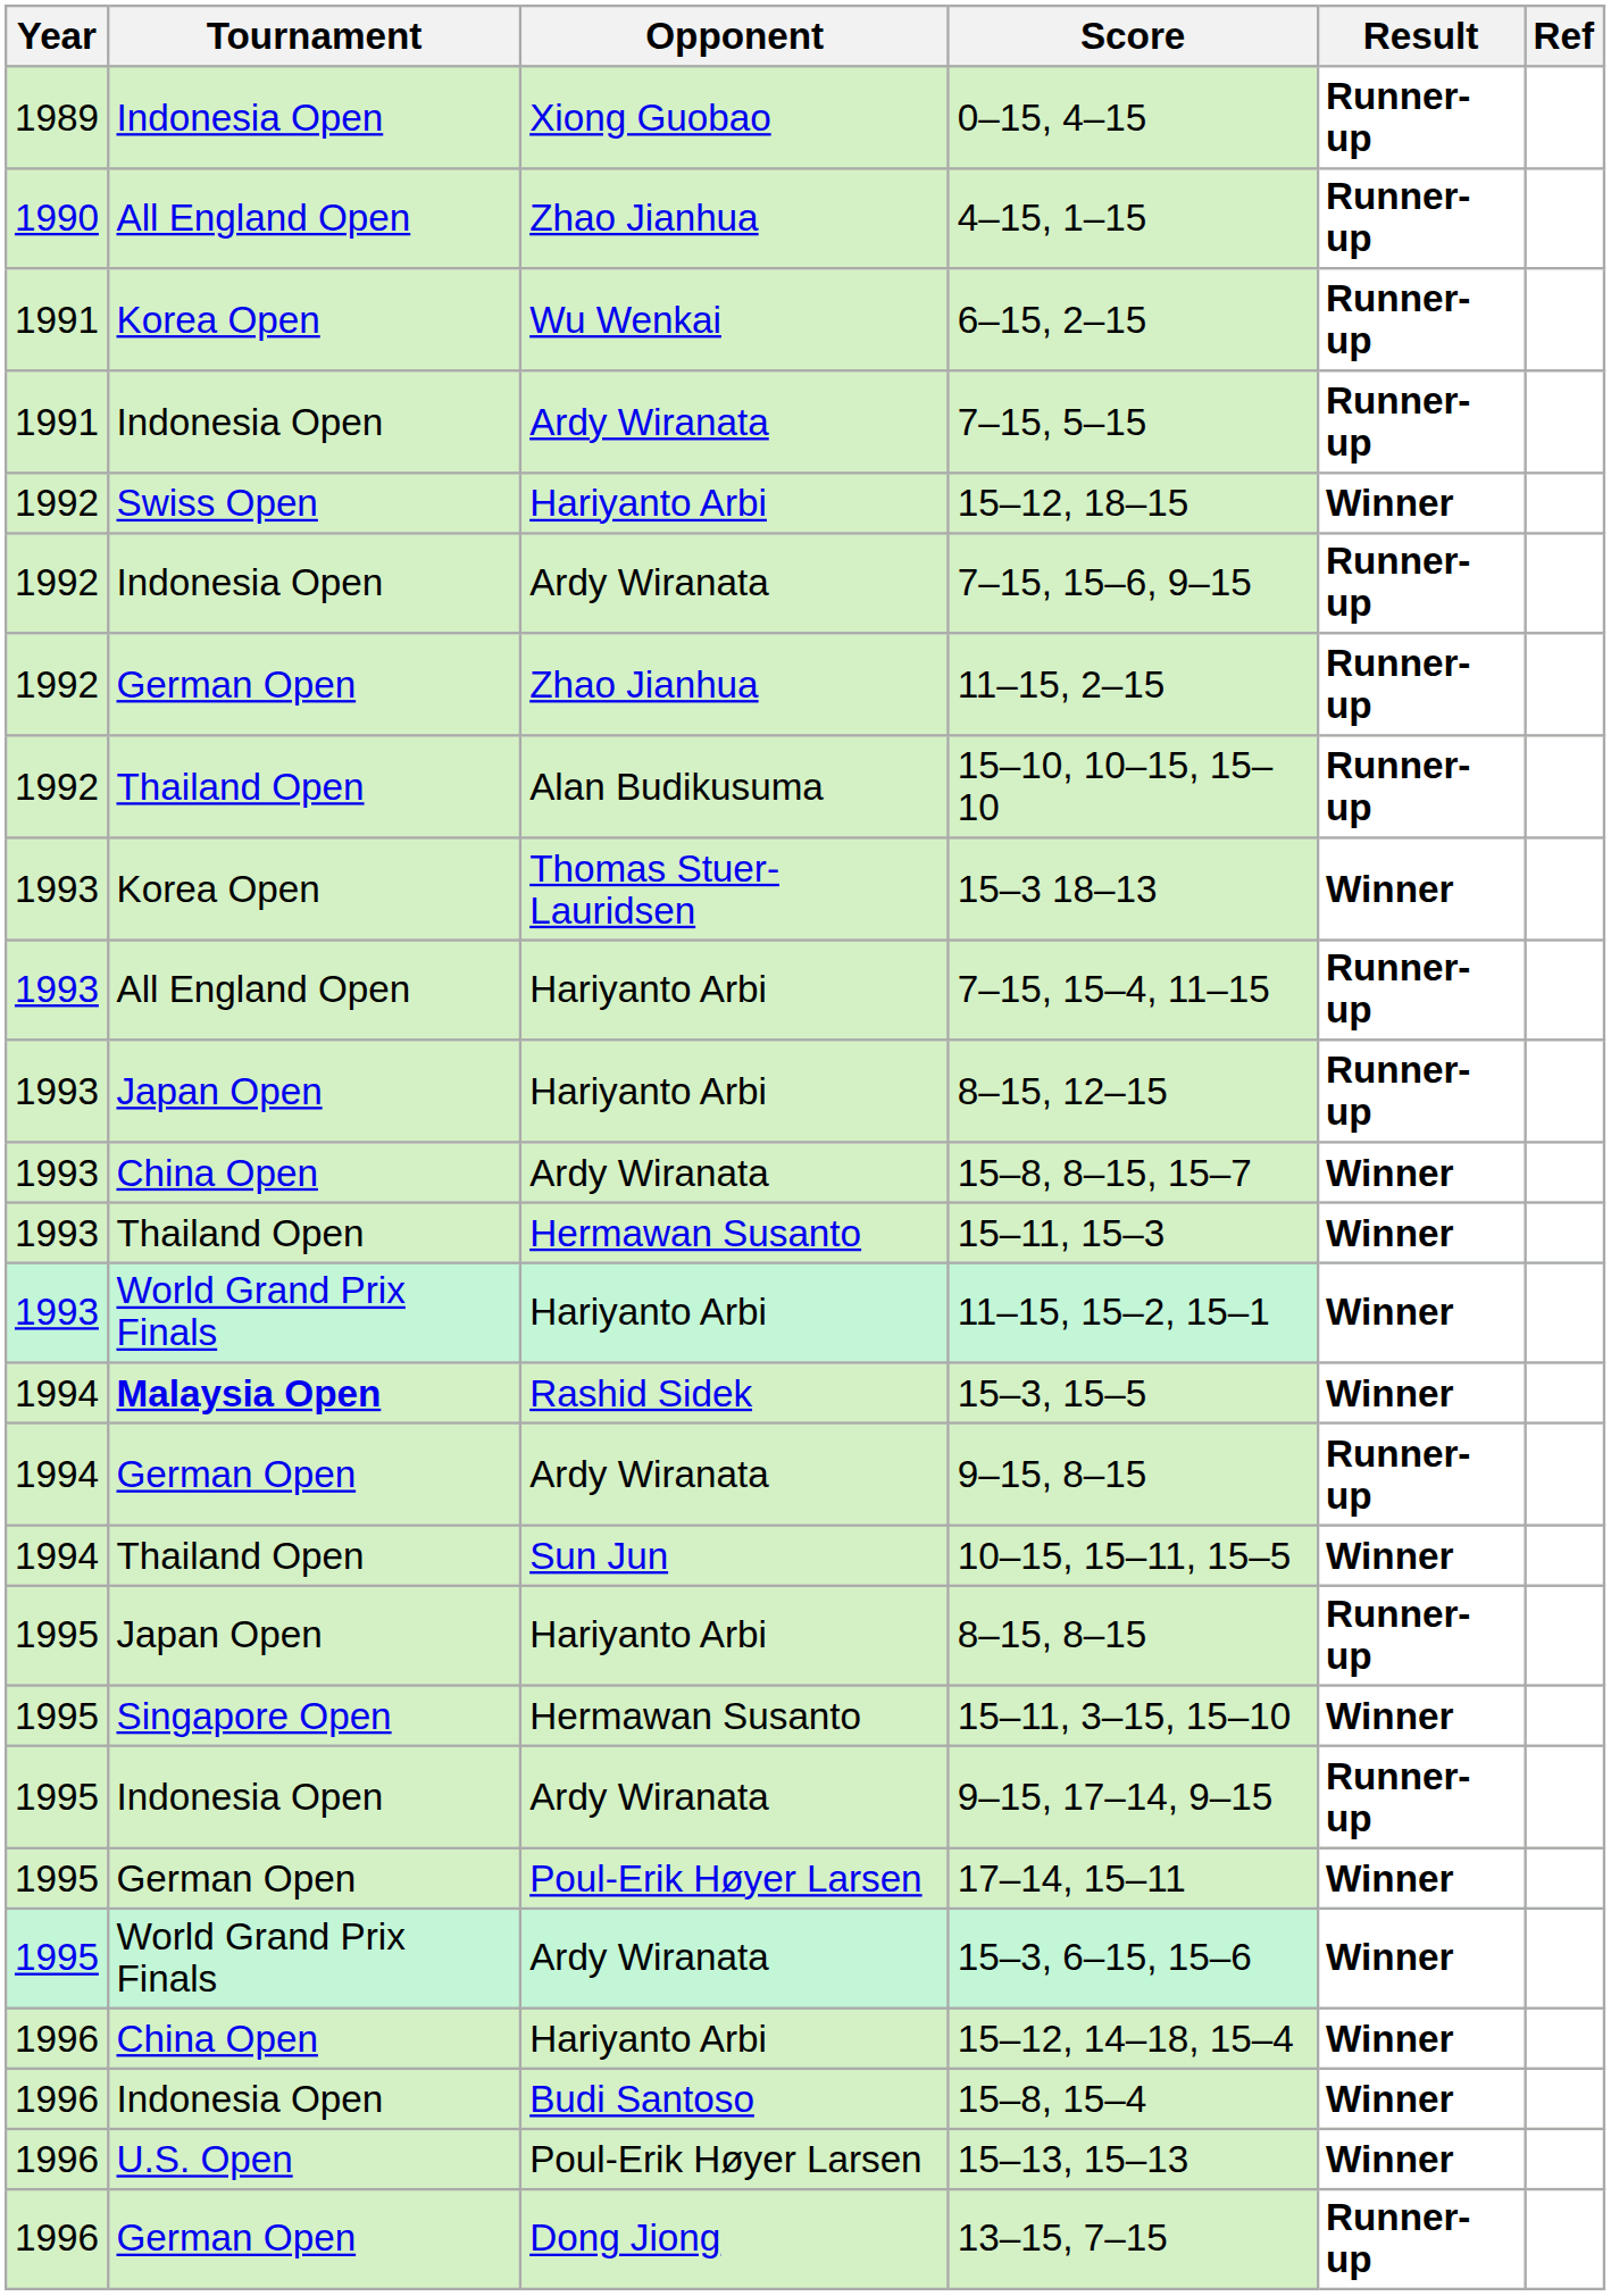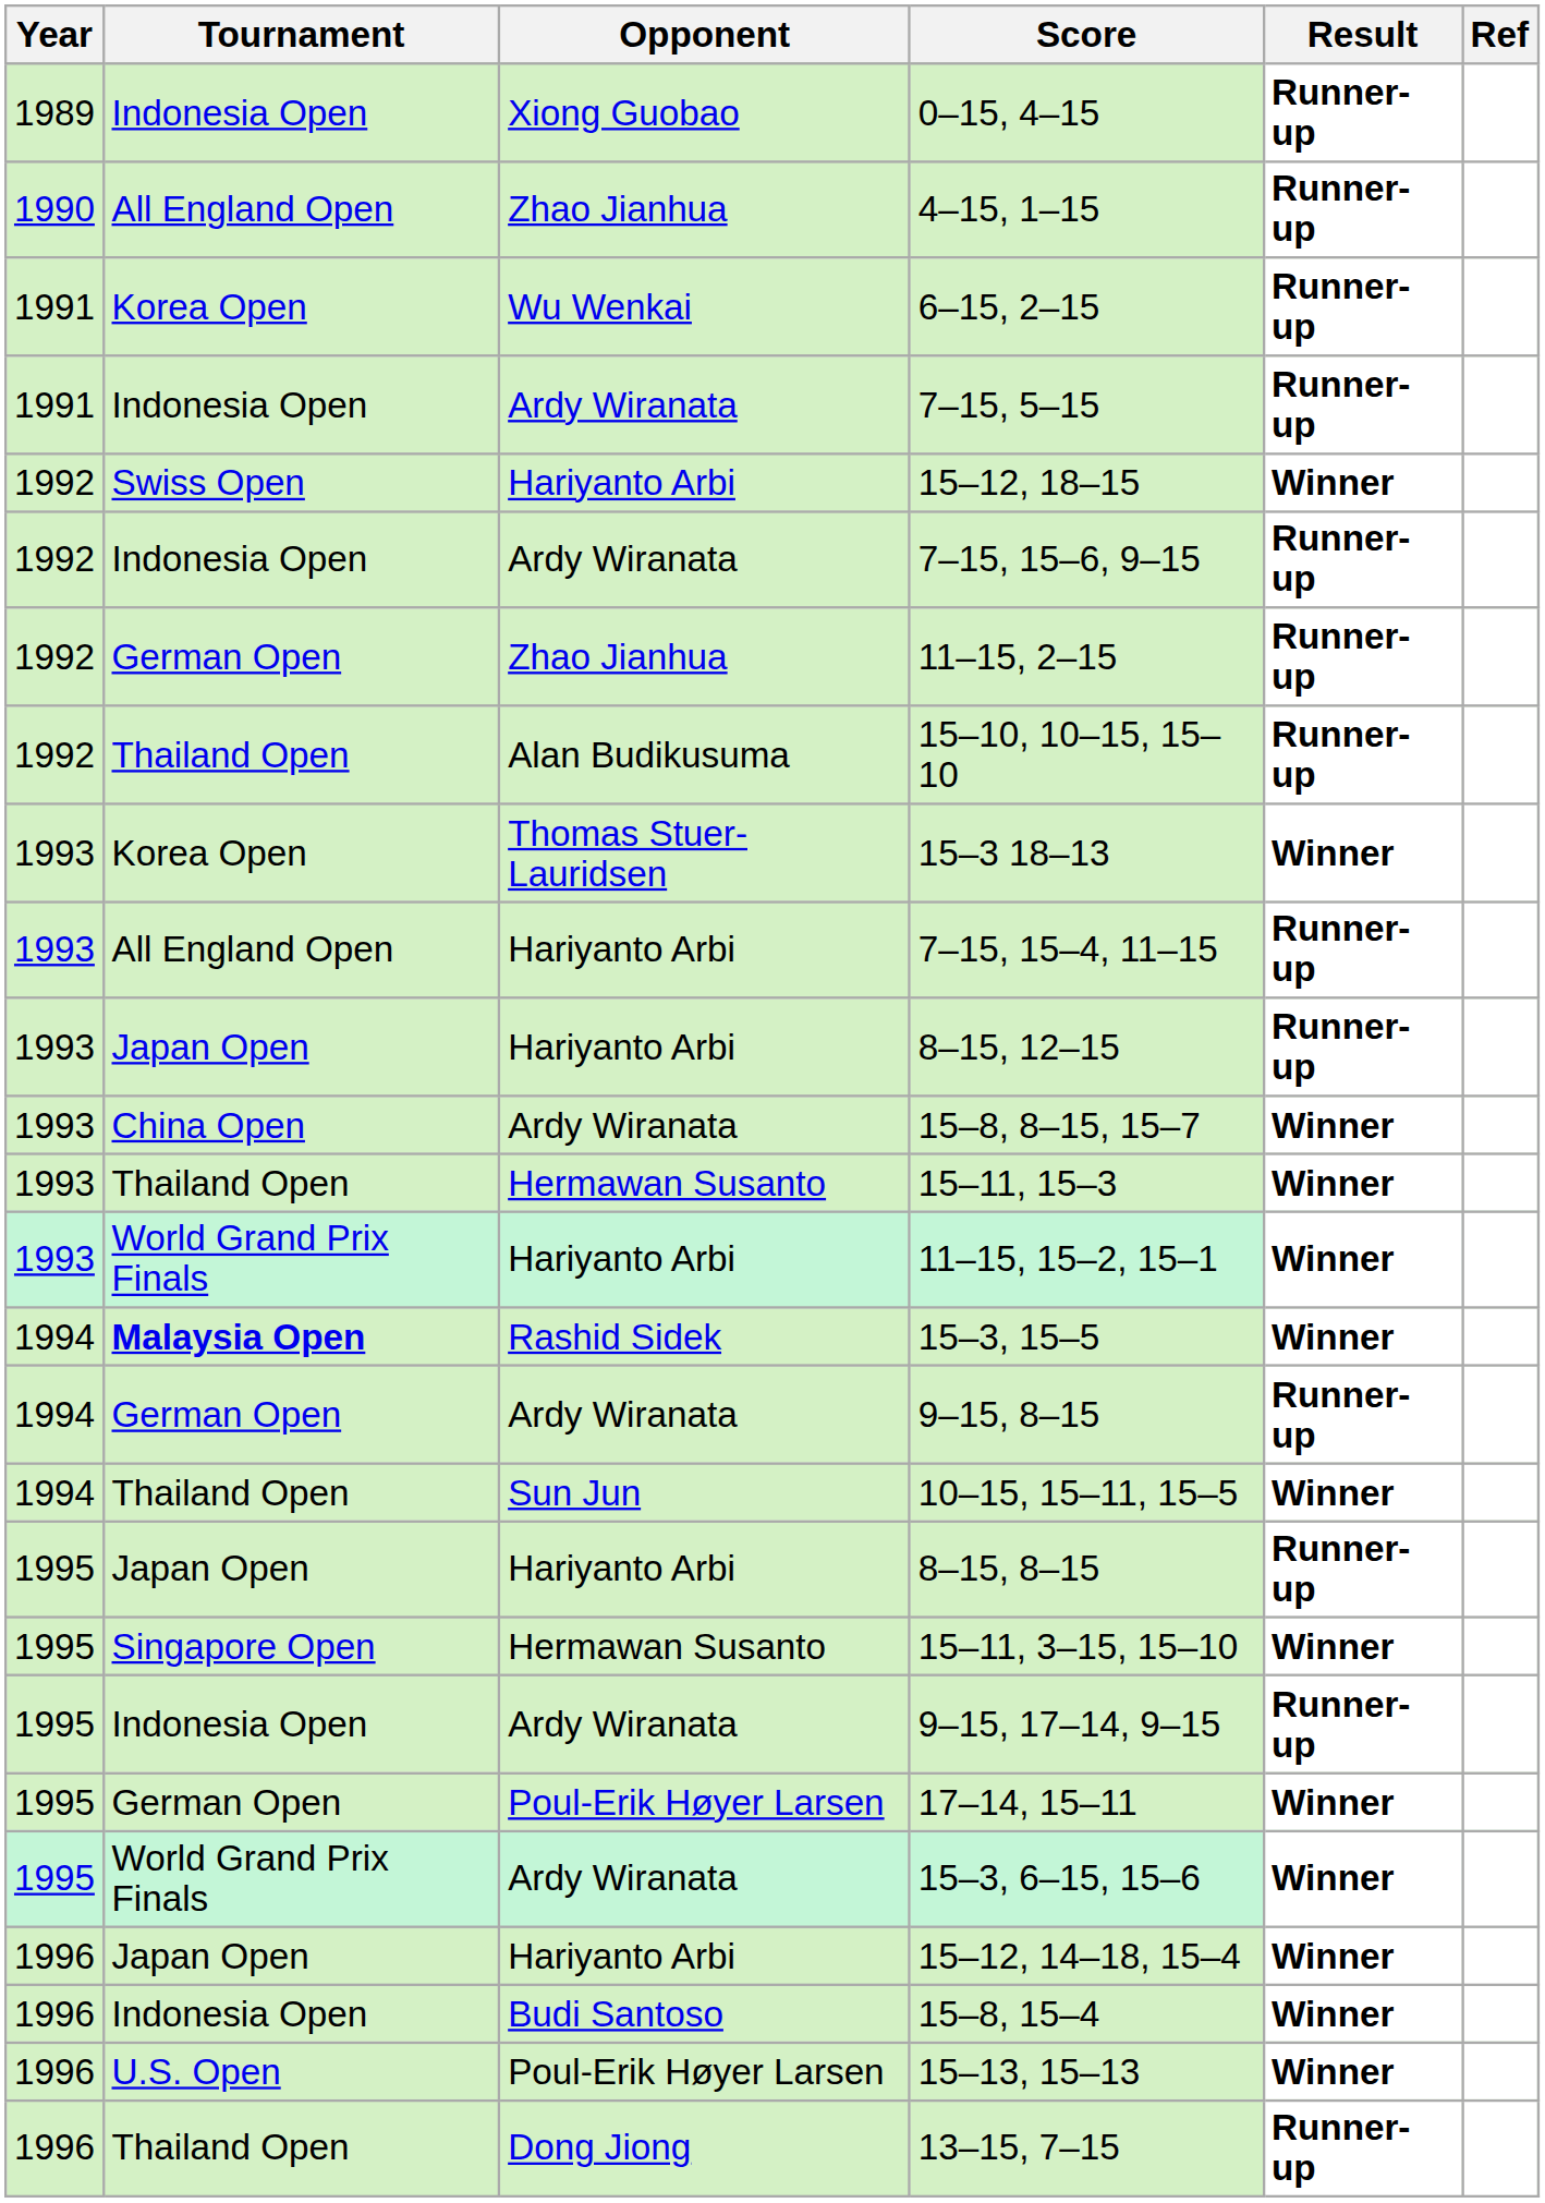15–12, 14–18, 15–4 | Tournament: China Open -> Japan Open
13–15, 7–15 | Tournament: German Open -> Thailand Open
